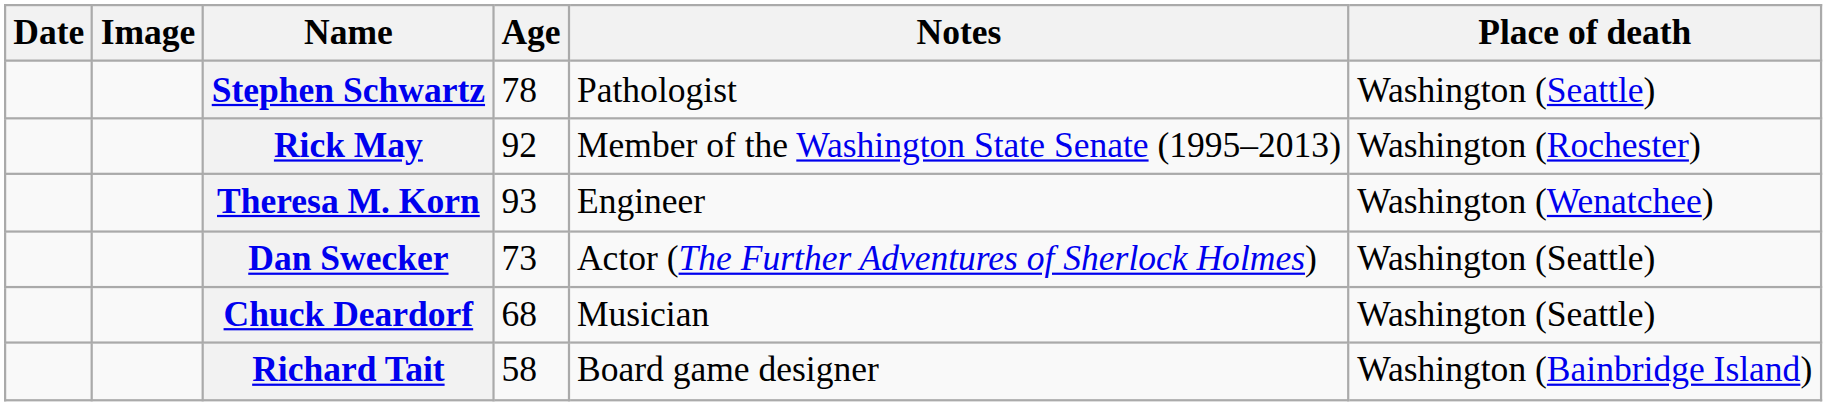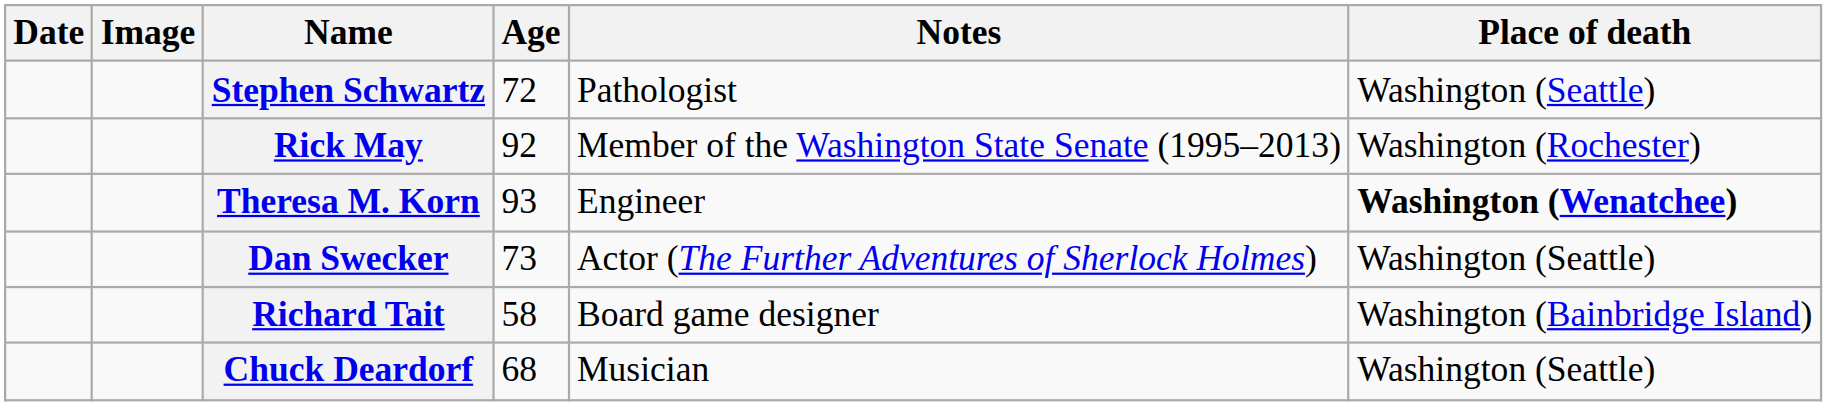Stephen Schwartz | Age: 78 -> 72
Theresa M. Korn | Place of death: normal -> bold
rows swapped: Richard Tait <-> Chuck Deardorf
